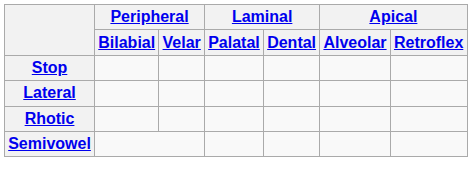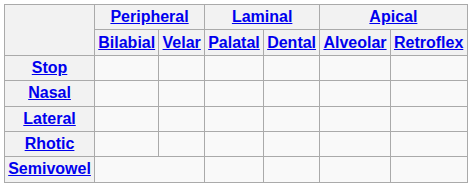+ row: Nasal
